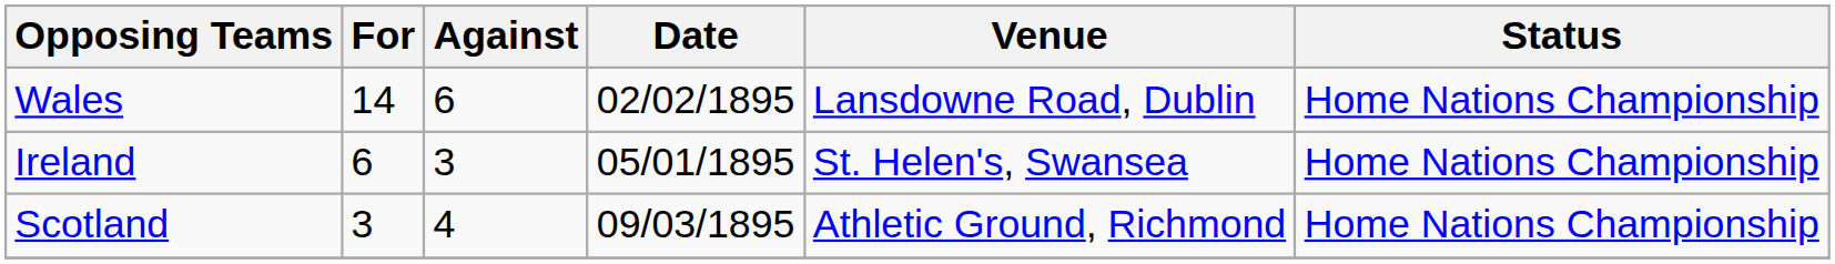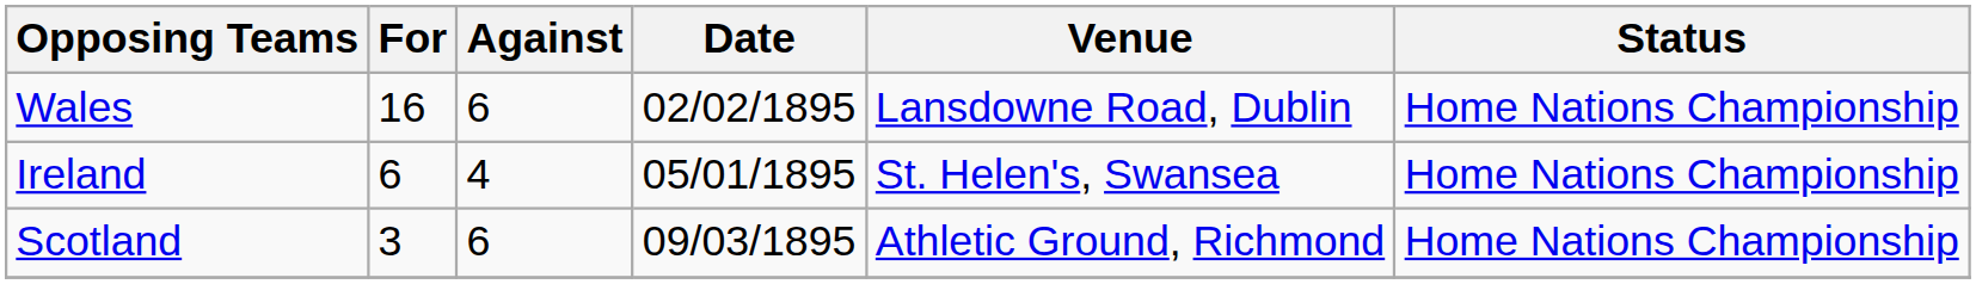Wales | For: 14 -> 16
Ireland | Against: 3 -> 4
Scotland | Against: 4 -> 6
